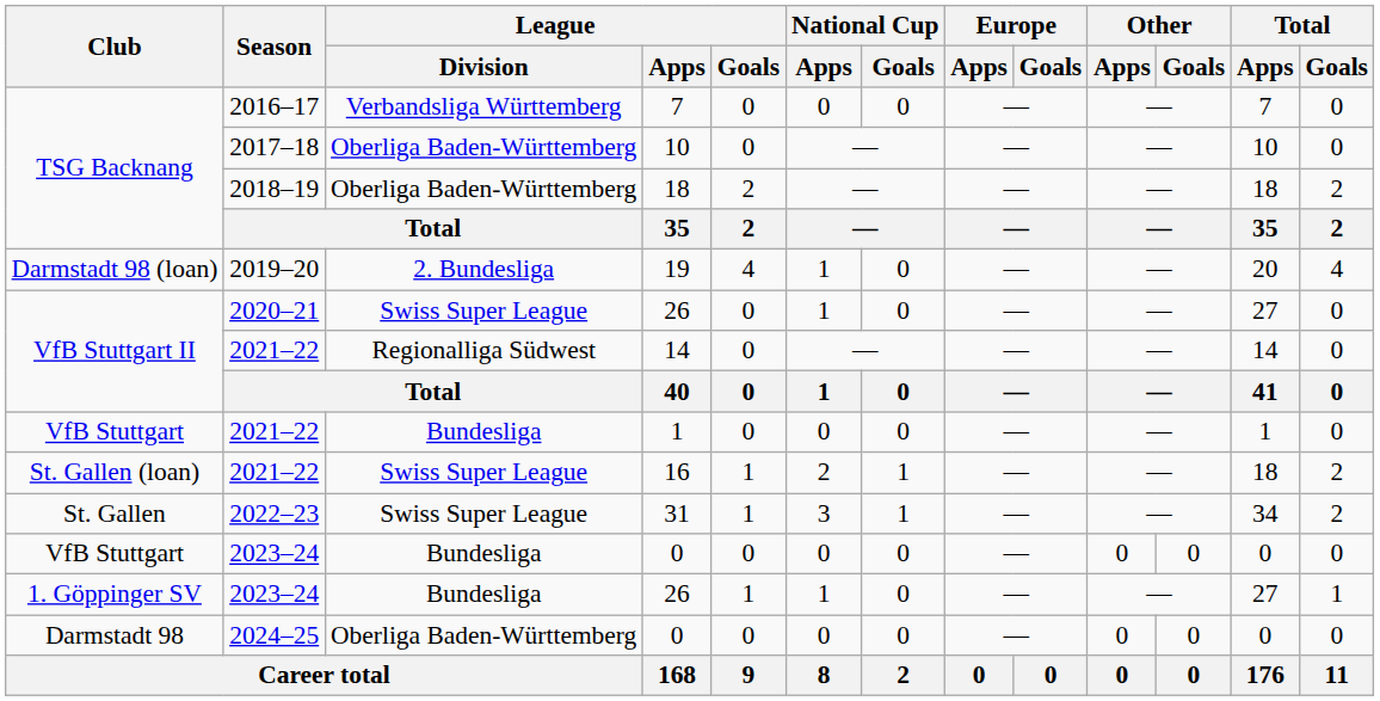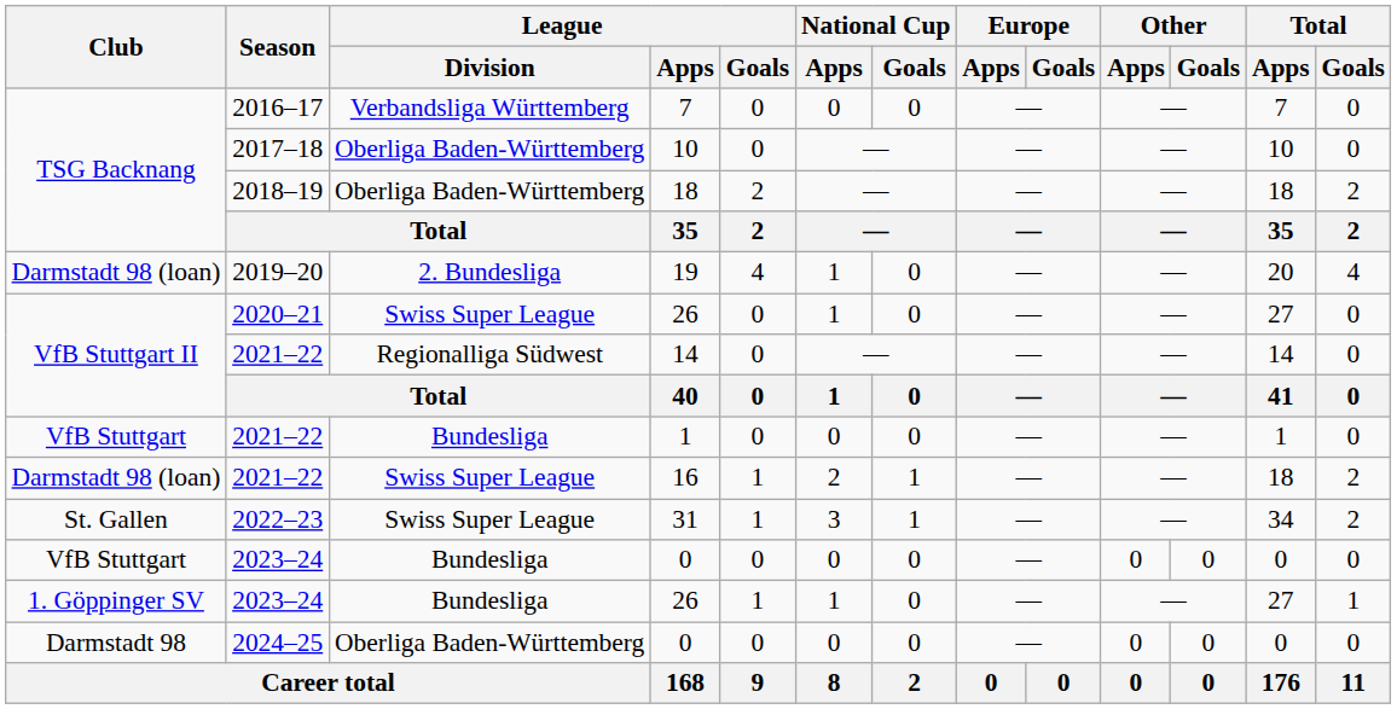16 | Club: St. Gallen (loan) -> Darmstadt 98 (loan)
